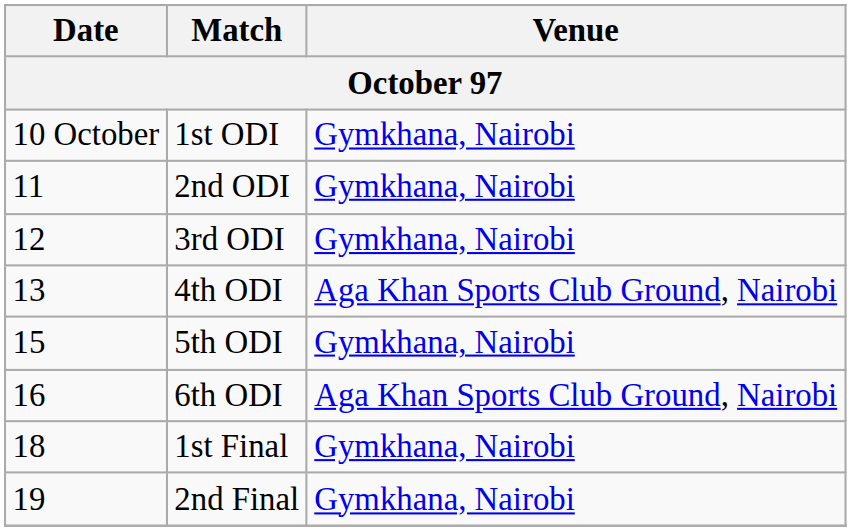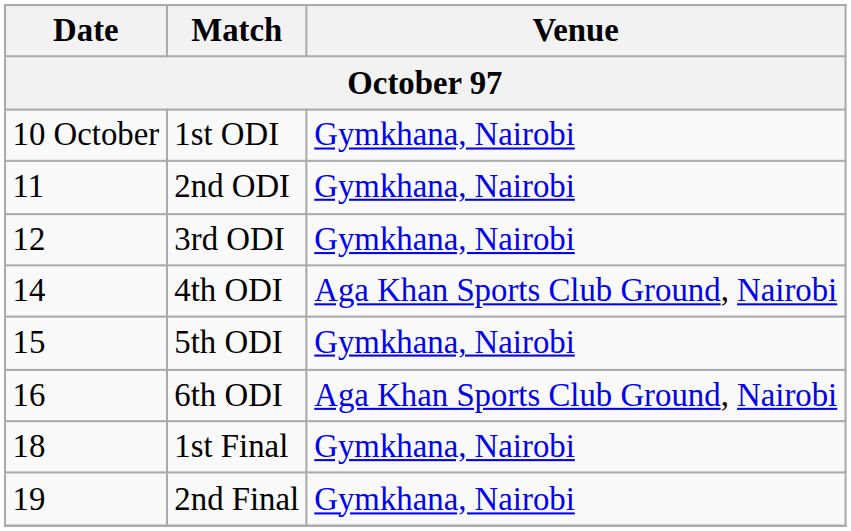4th ODI | Date: 13 -> 14
